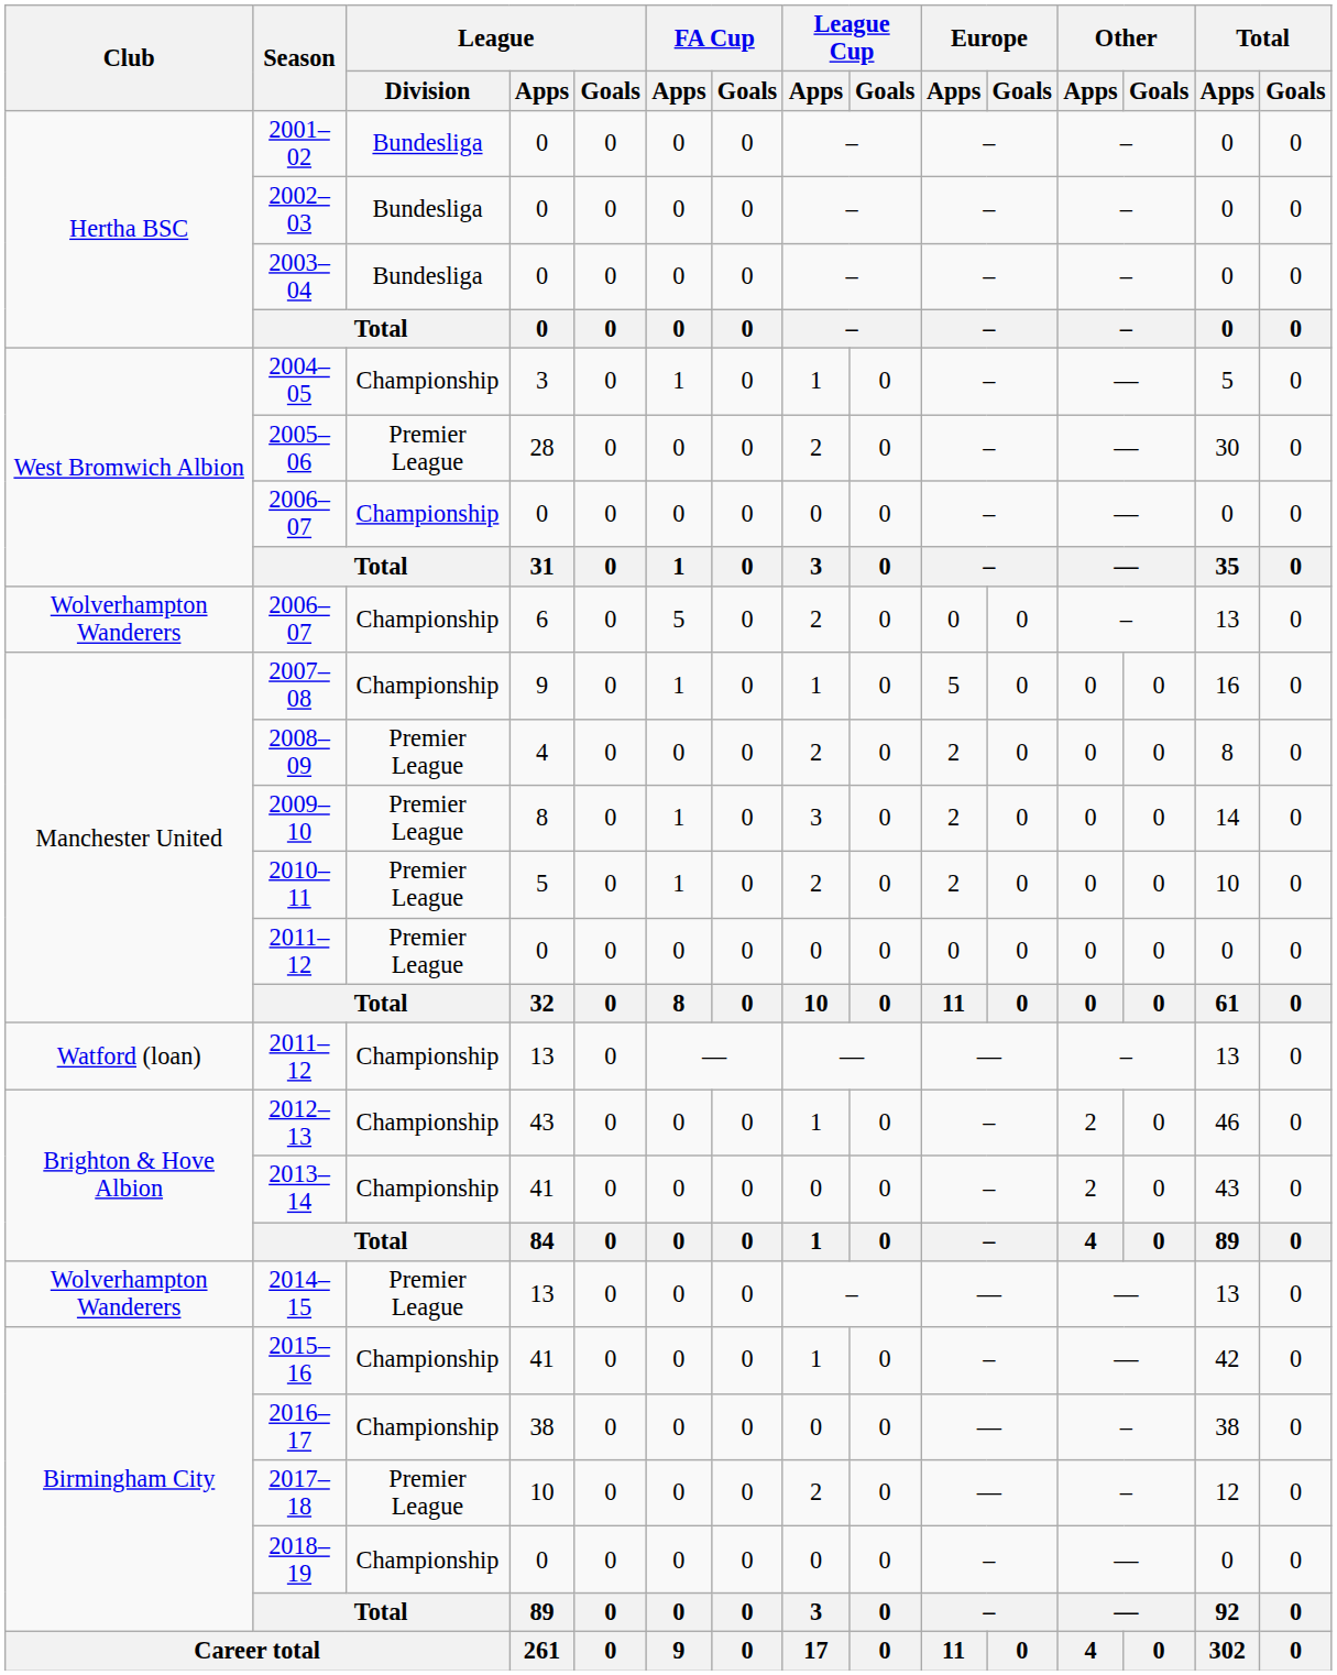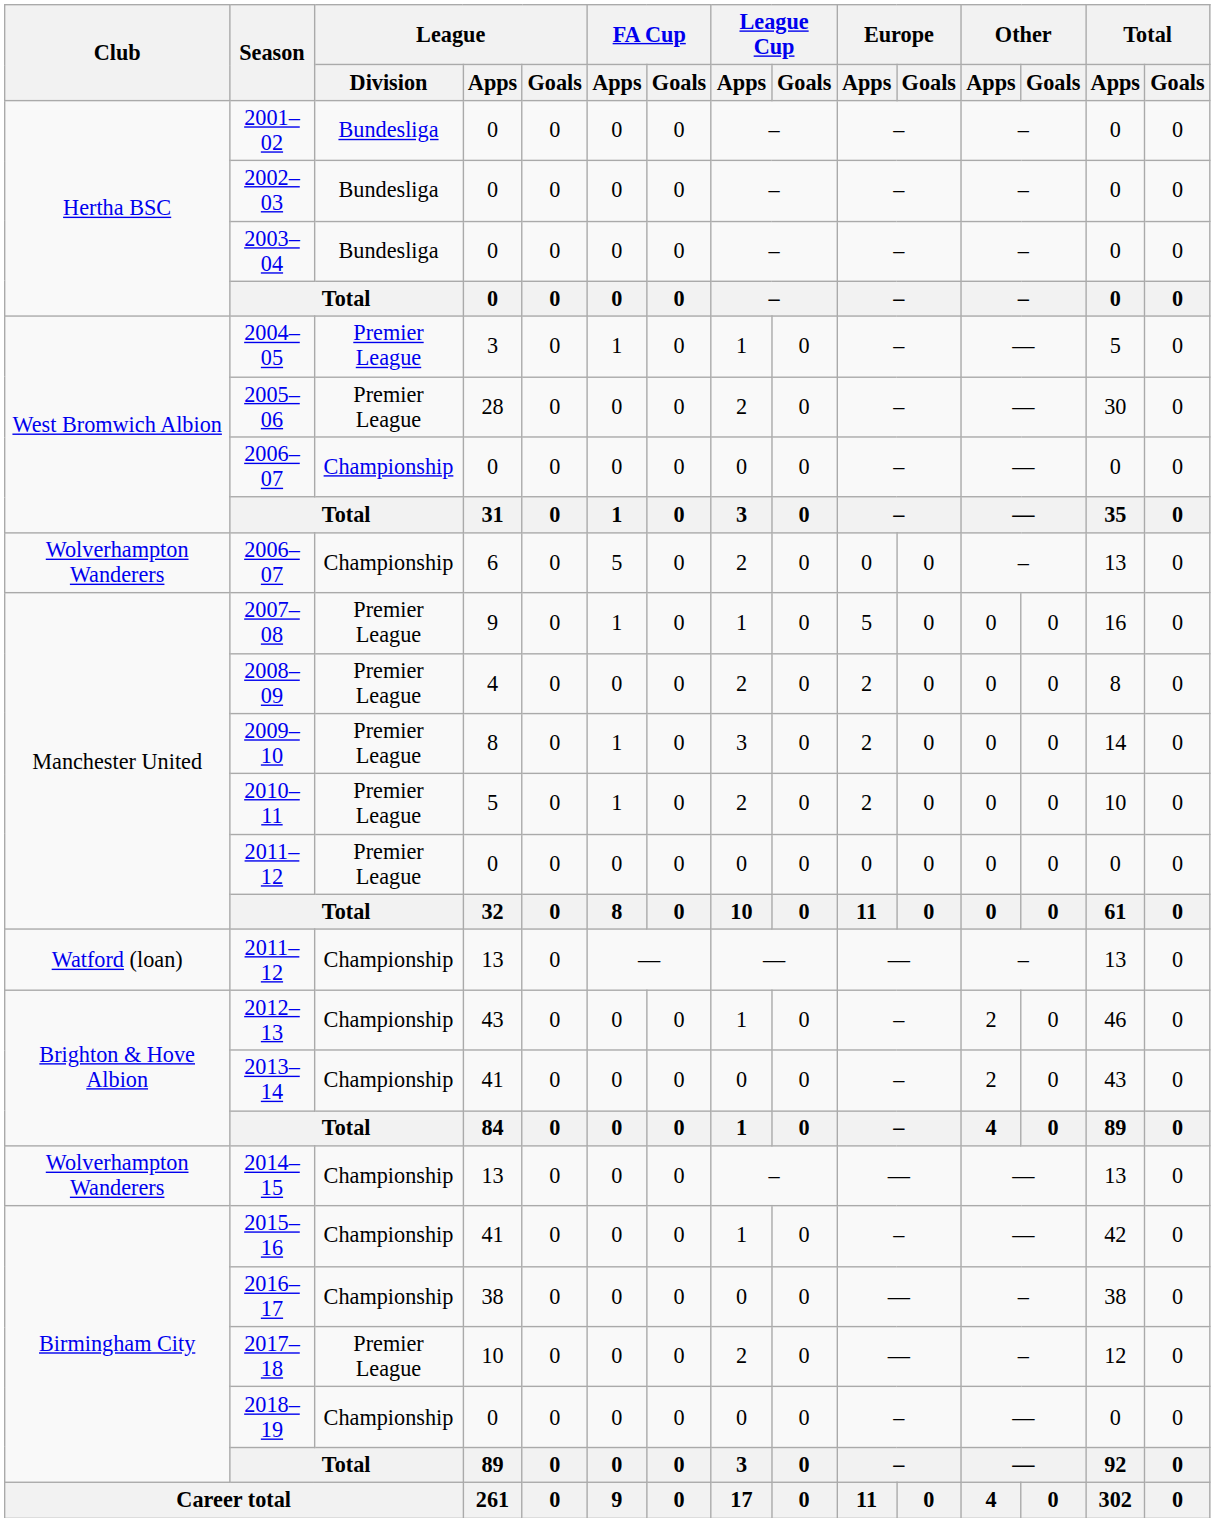2004–05 | League / Division: Championship -> Premier League
2007–08 | League / Division: Championship -> Premier League
2014–15 | League / Division: Premier League -> Championship
